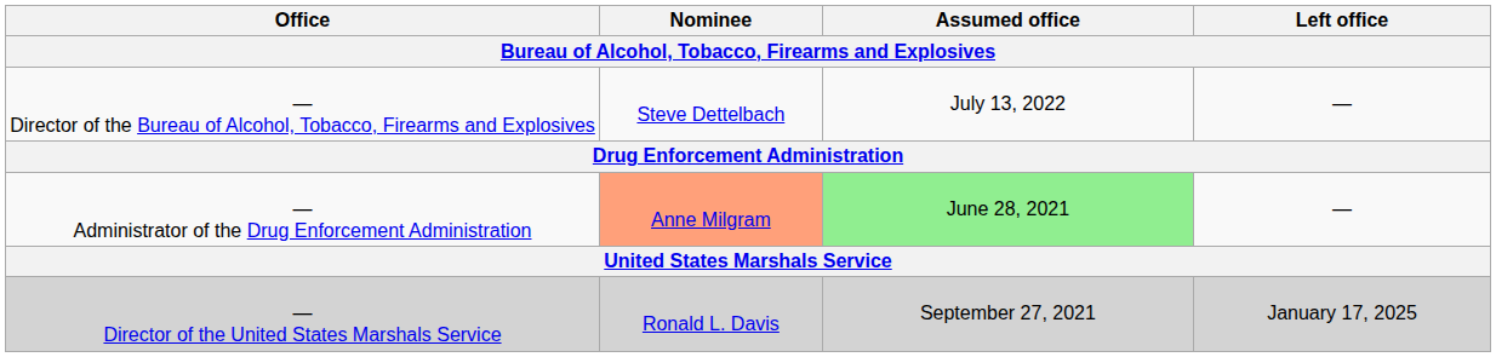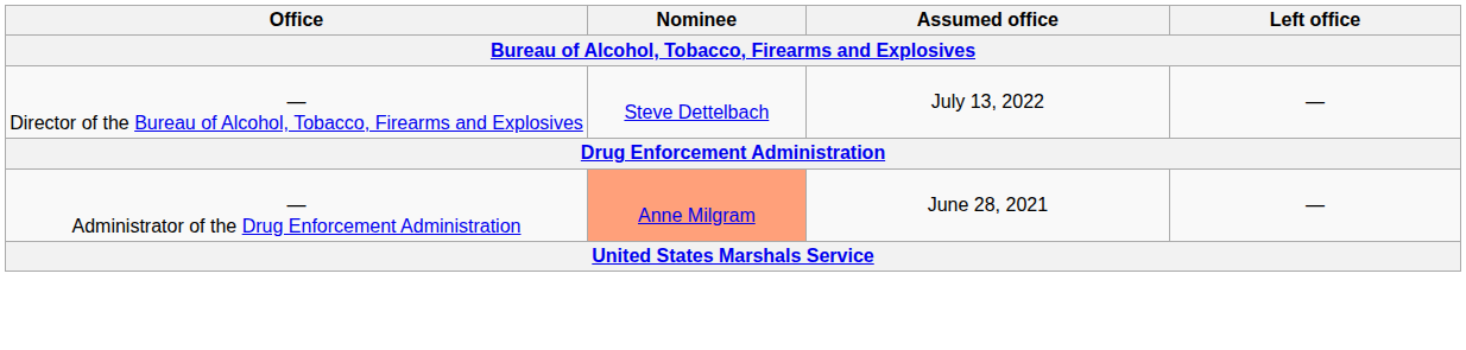— Administrator of the Drug Enforcement Administration | Assumed office: lightgreen background -> no background
- row: — Director of the United States Marshals Service | Ronald L. Davis | September 27, 2021 | January 17, 2025
